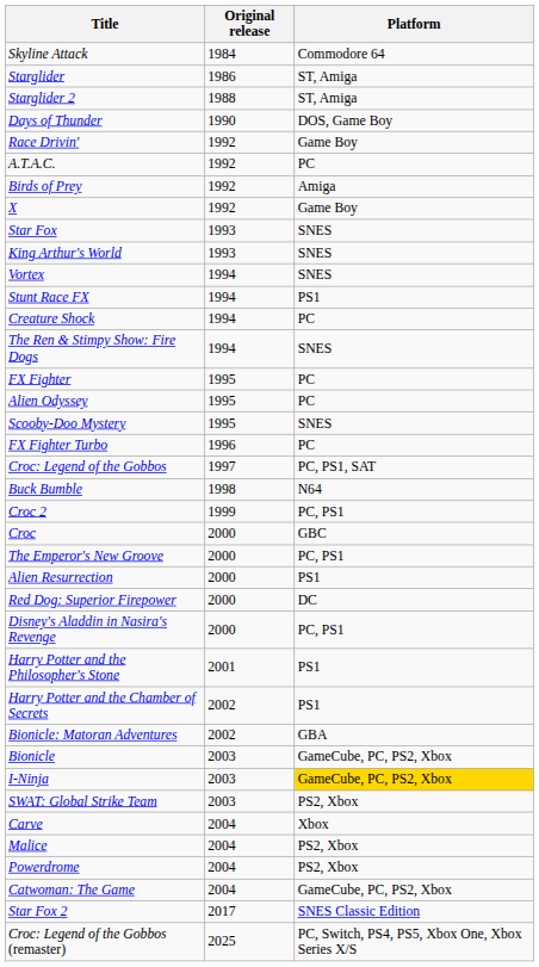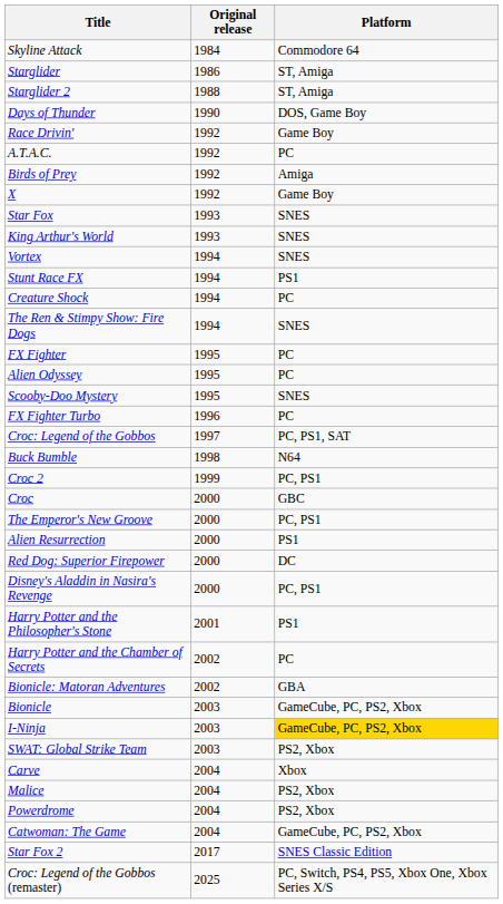Harry Potter and the Chamber of Secrets | Platform: PS1 -> PC
